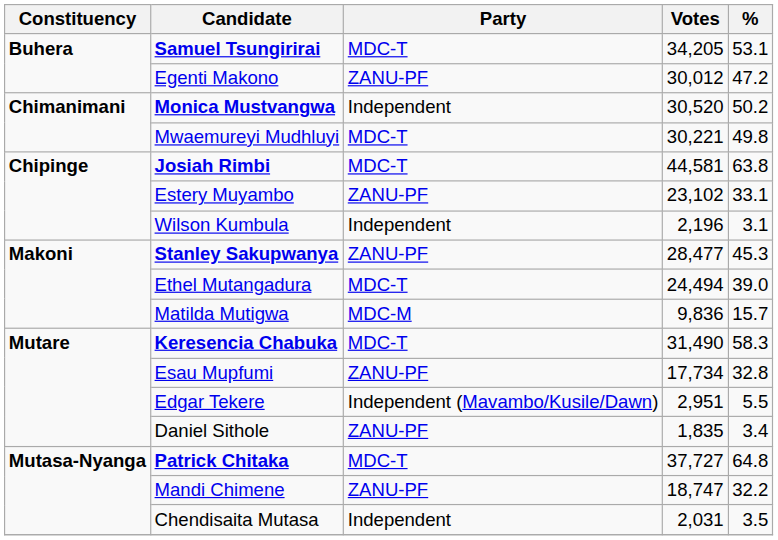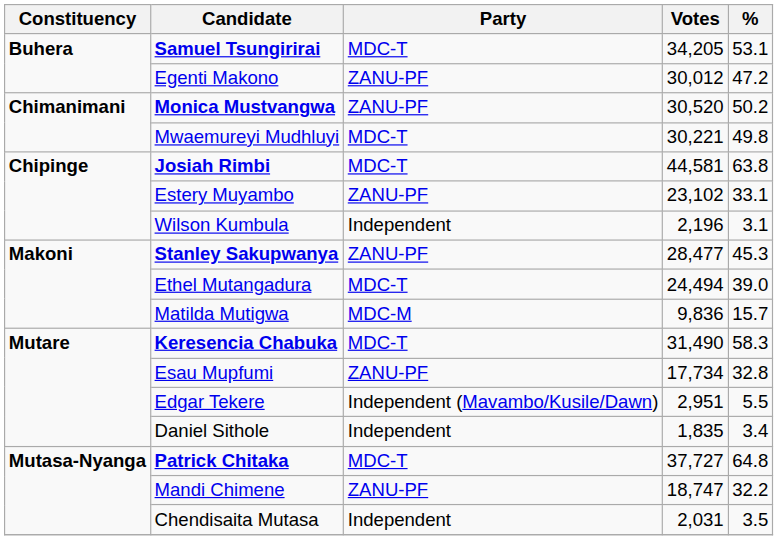Monica Mustvangwa | Party: Independent -> ZANU-PF
Daniel Sithole | Party: ZANU-PF -> Independent
